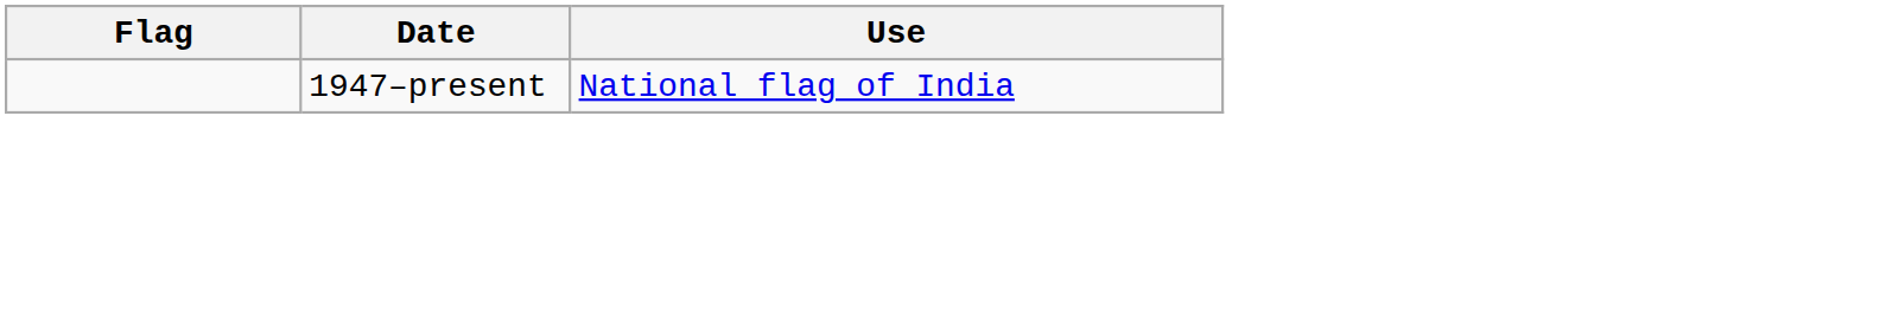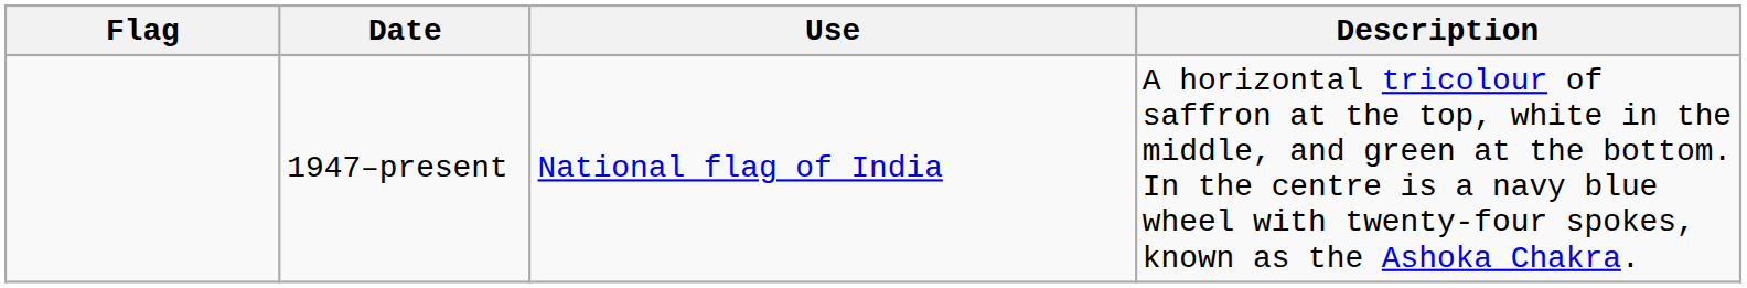+ column: Description | A horizontal tricolour of saffron at the top, white in the middle, and green at the bottom. In the centre is a navy blue wheel with twenty-four spokes, known as the Ashoka Chakra.
